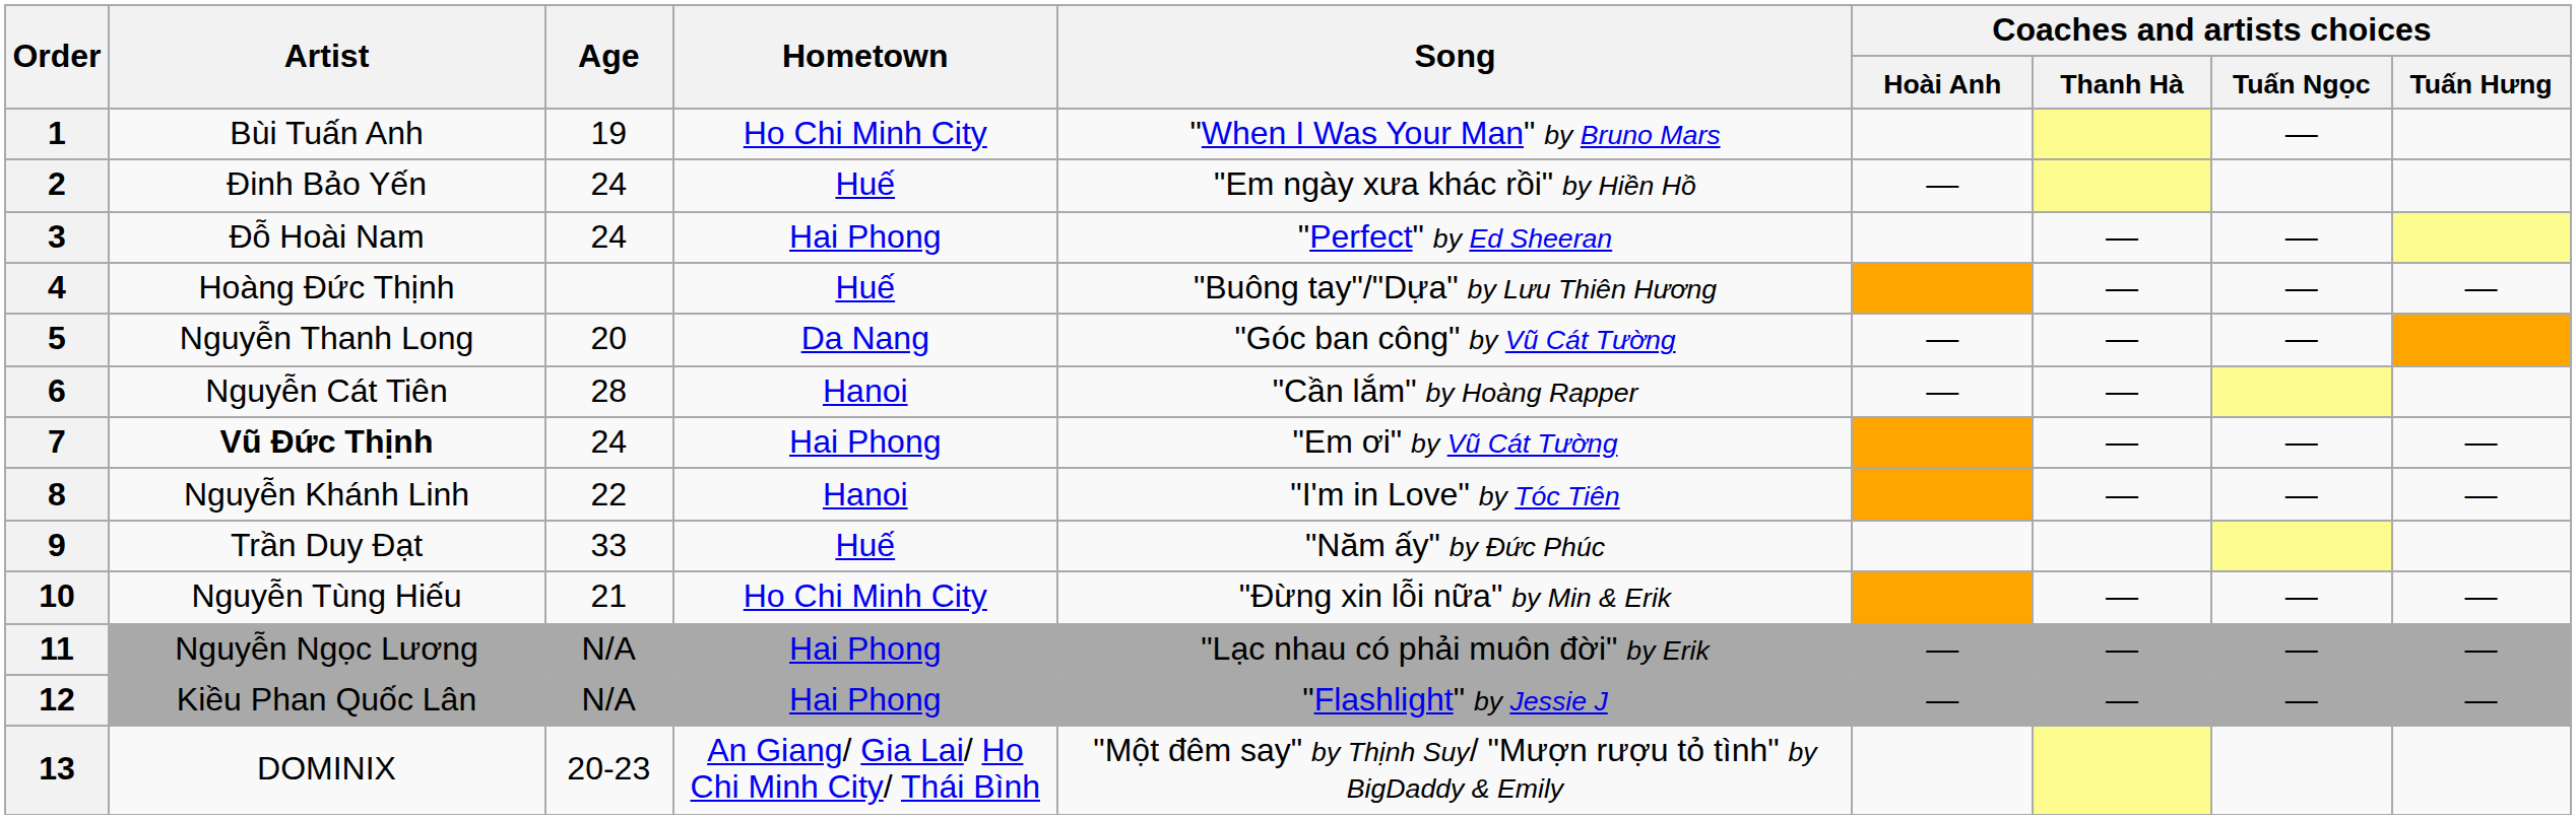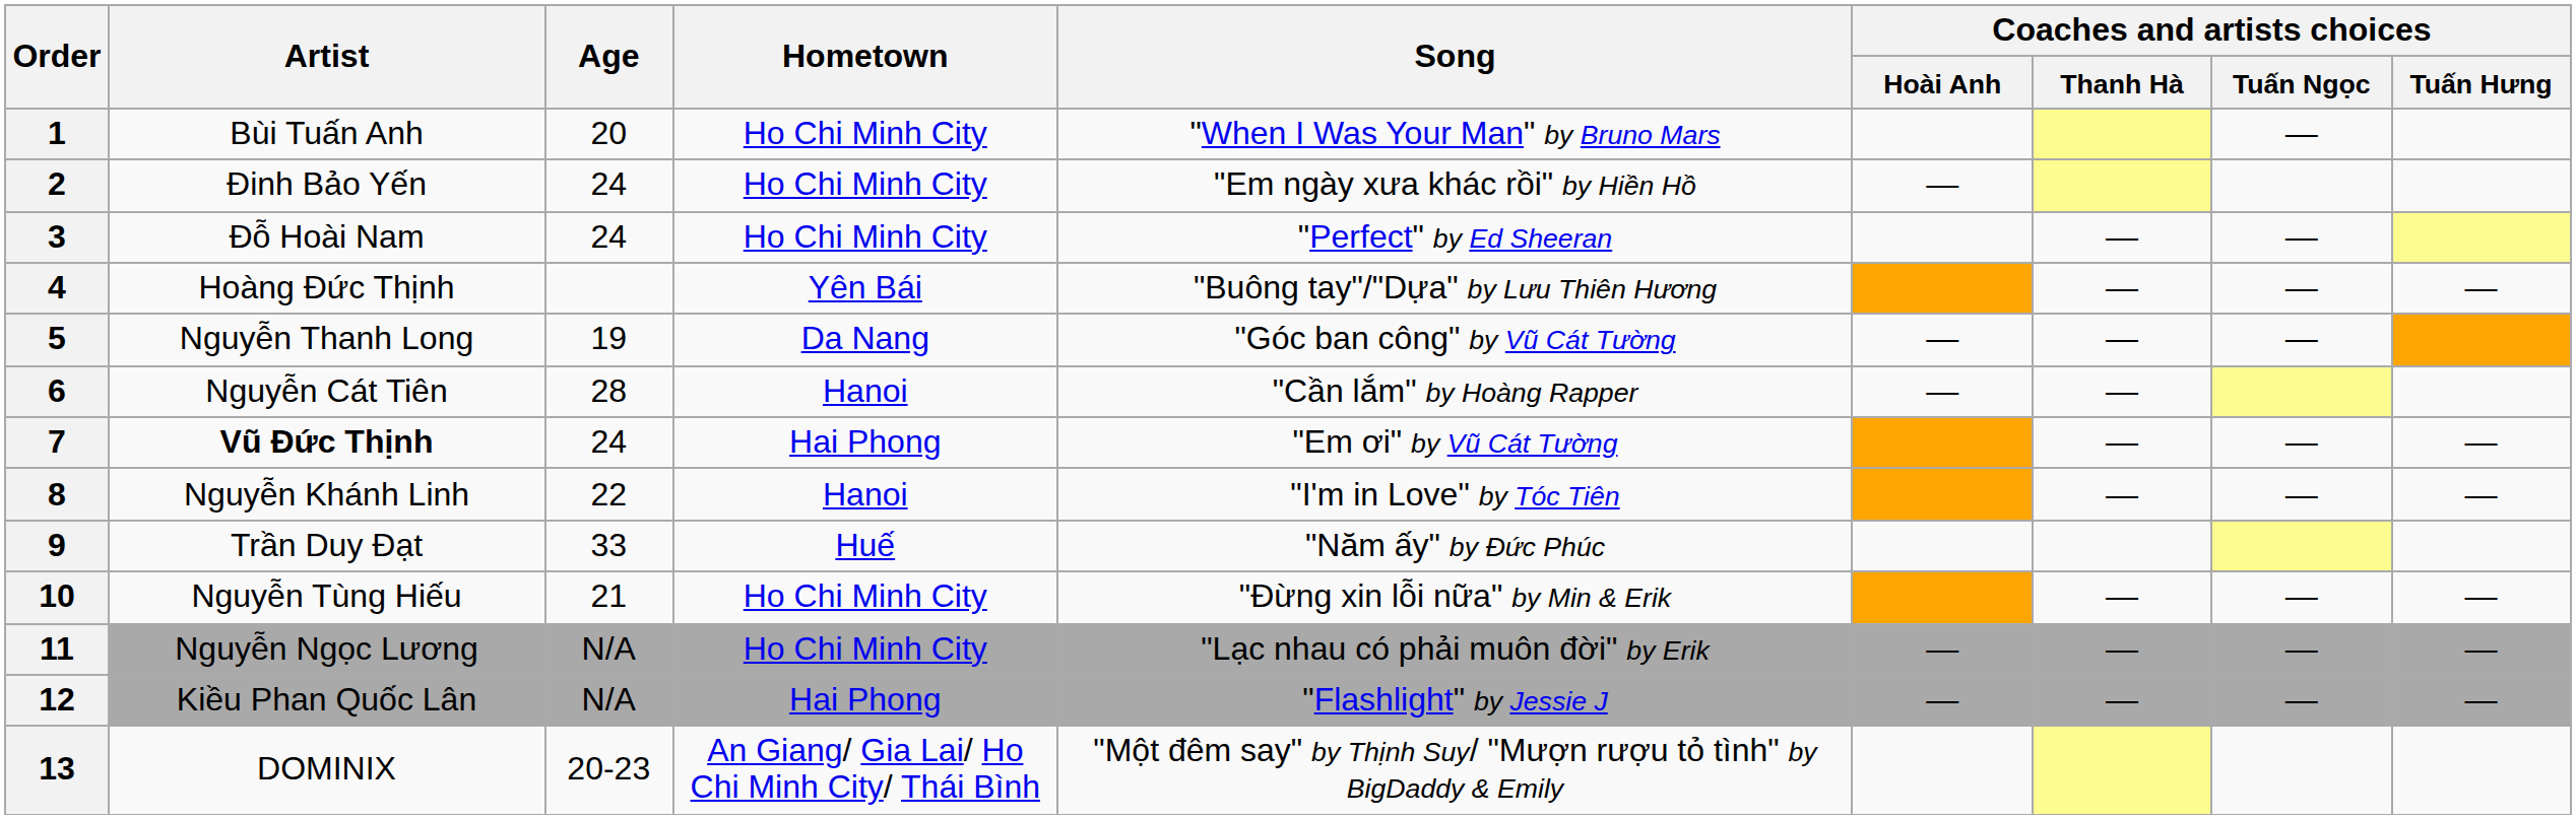1 | Age: 19 -> 20
2 | Hometown: Huế -> Ho Chi Minh City
3 | Hometown: Hai Phong -> Ho Chi Minh City
4 | Hometown: Huế -> Yên Bái
5 | Age: 20 -> 19
11 | Hometown: Hai Phong -> Ho Chi Minh City
